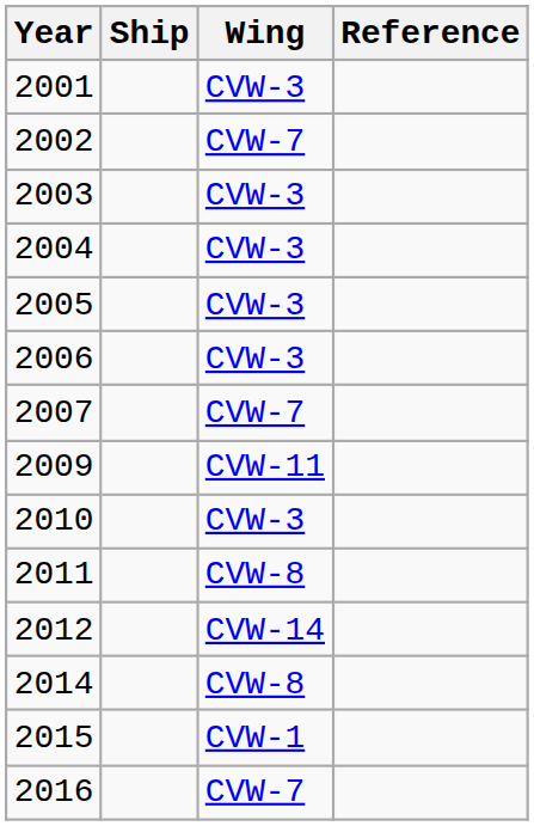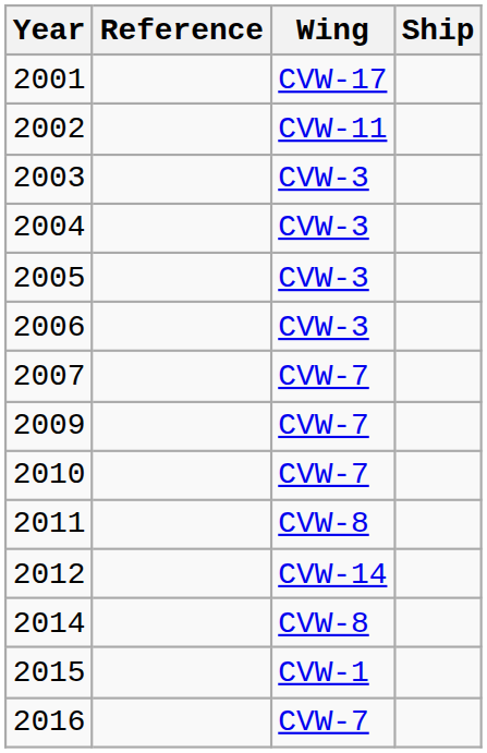columns swapped: Ship <-> Reference
2001 | Wing: CVW-3 -> CVW-17
2002 | Wing: CVW-7 -> CVW-11
2009 | Wing: CVW-11 -> CVW-7
2010 | Wing: CVW-3 -> CVW-7
